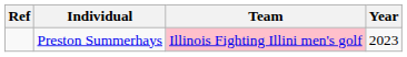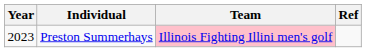columns swapped: Year <-> Ref
